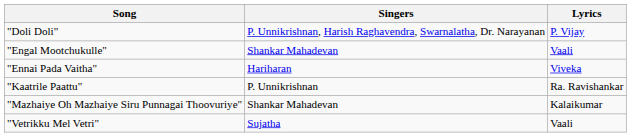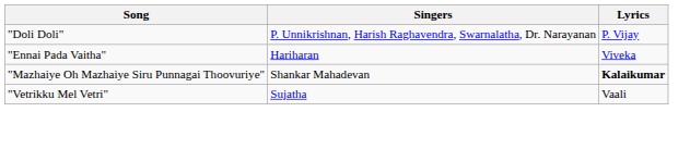- row: "Engal Mootchukulle" | Shankar Mahadevan | Vaali
- row: "Kaatrile Paattu" | P. Unnikrishnan | Ra. Ravishankar
"Mazhaiye Oh Mazhaiye Siru Punnagai Thoovuriye" | Lyrics: normal -> bold
